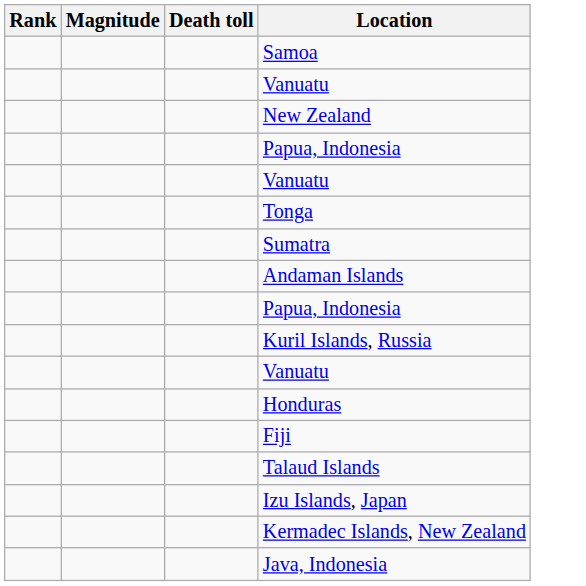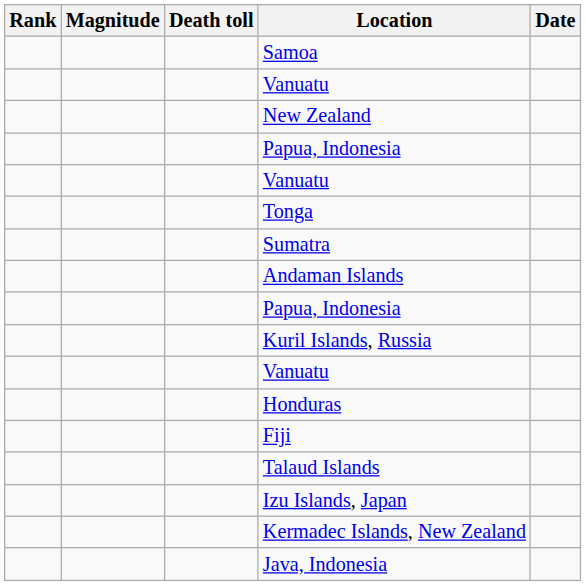+ column: Date
